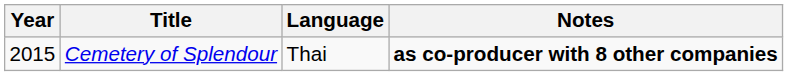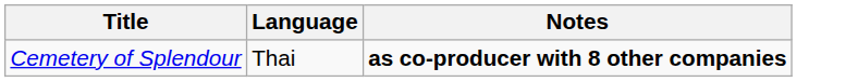- column: Year | 2015
